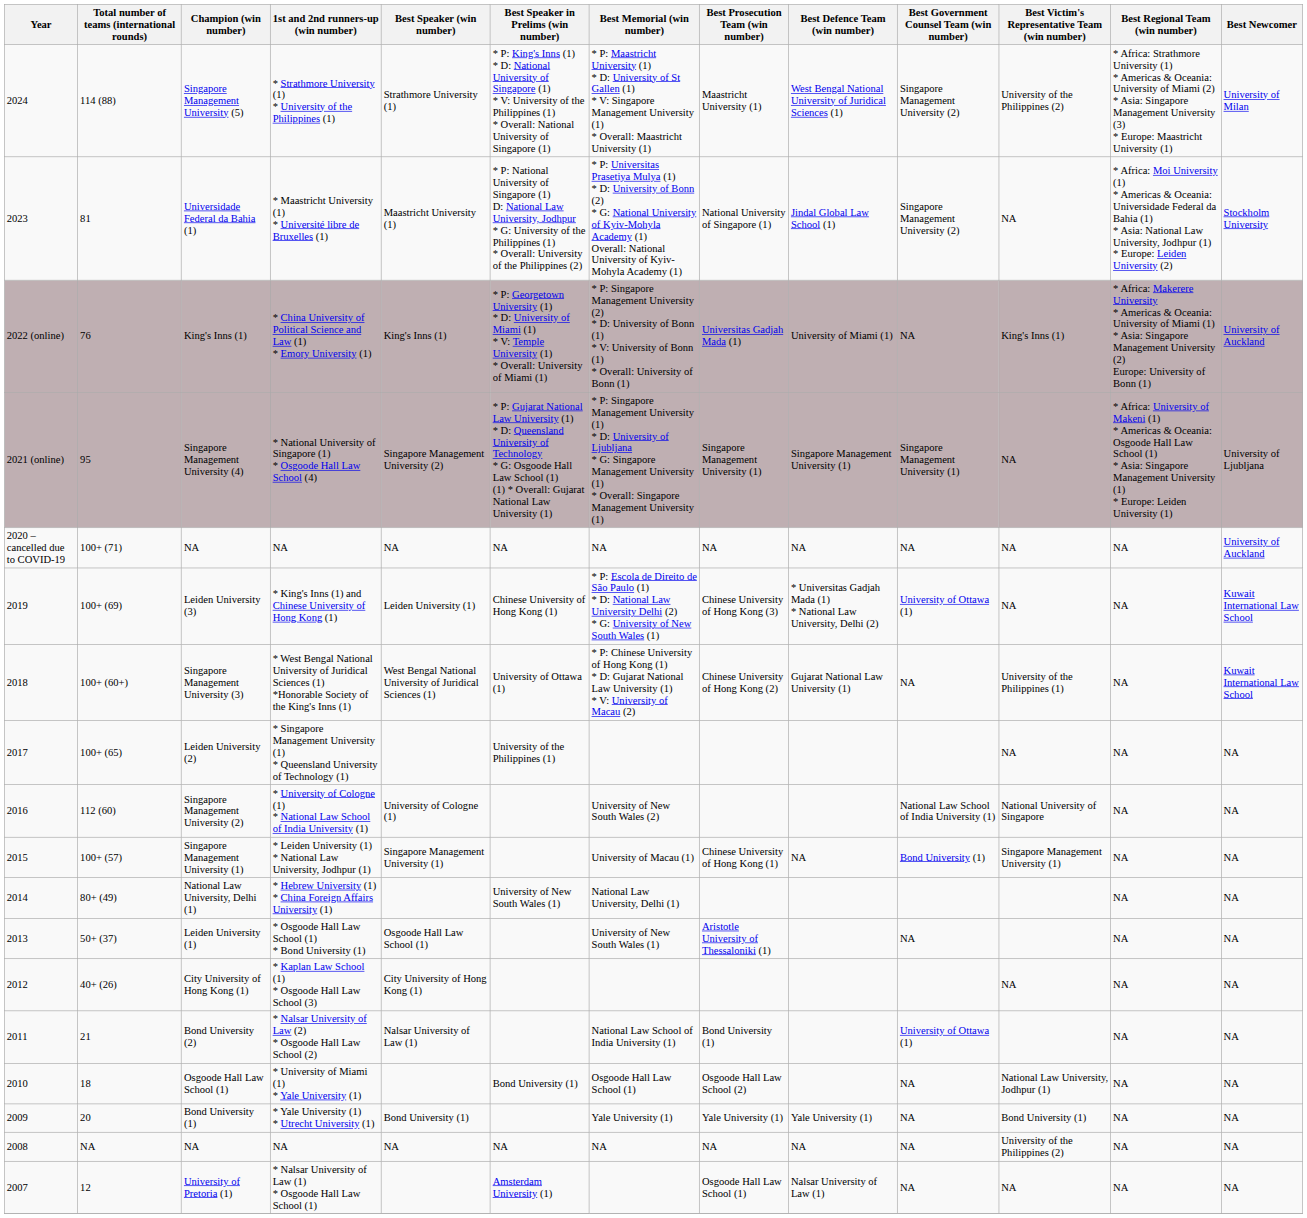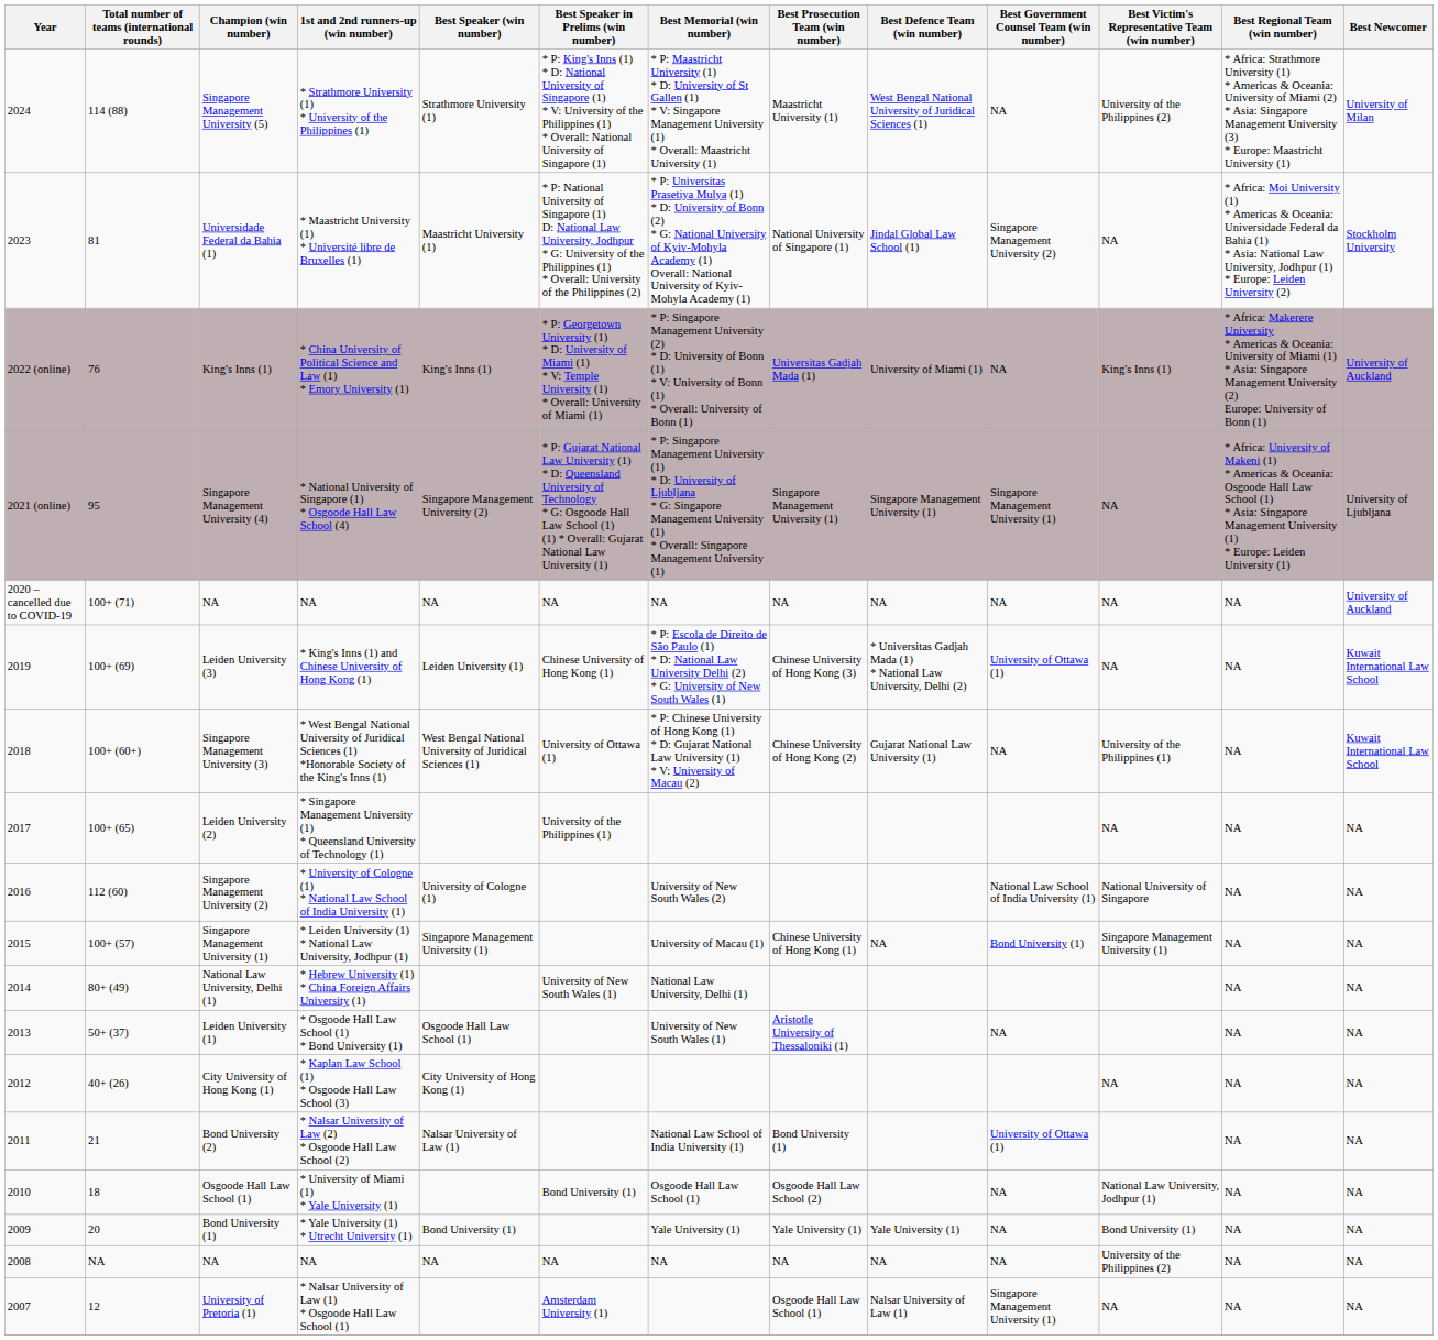Singapore Management University (5) | Best Government Counsel Team (win number): Singapore Management University (2) -> NA
University of Pretoria (1) | Best Government Counsel Team (win number): NA -> Singapore Management University (1)
